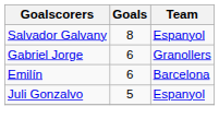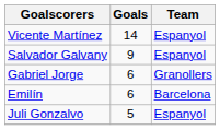+ row: Vicente Martínez | 14 | Espanyol
Salvador Galvany | Goals: 8 -> 9
